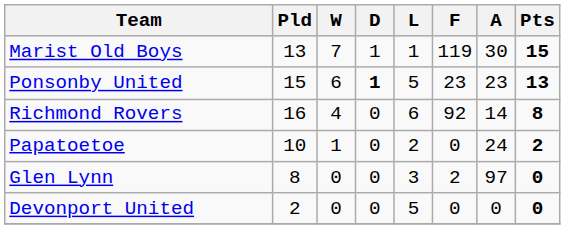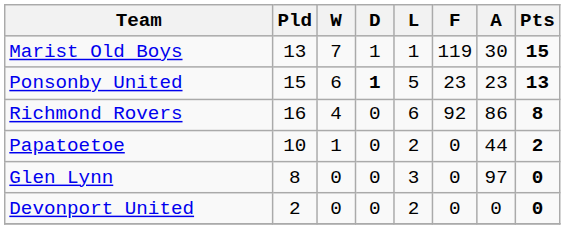Richmond Rovers | A: 14 -> 86
Papatoetoe | A: 24 -> 44
Glen Lynn | F: 2 -> 0
Devonport United | L: 5 -> 2
